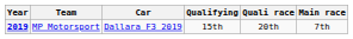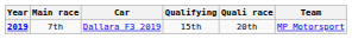columns swapped: Team <-> Main race
